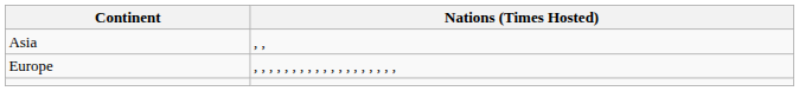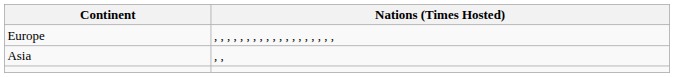rows swapped: Asia <-> Europe
